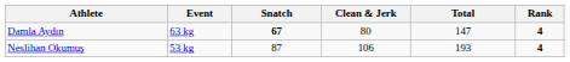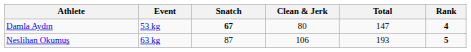Damla Aydın | Event: 63 kg -> 53 kg
Neslihan Okumuş | Event: 53 kg -> 63 kg
Neslihan Okumuş | Rank: 4 -> 5
